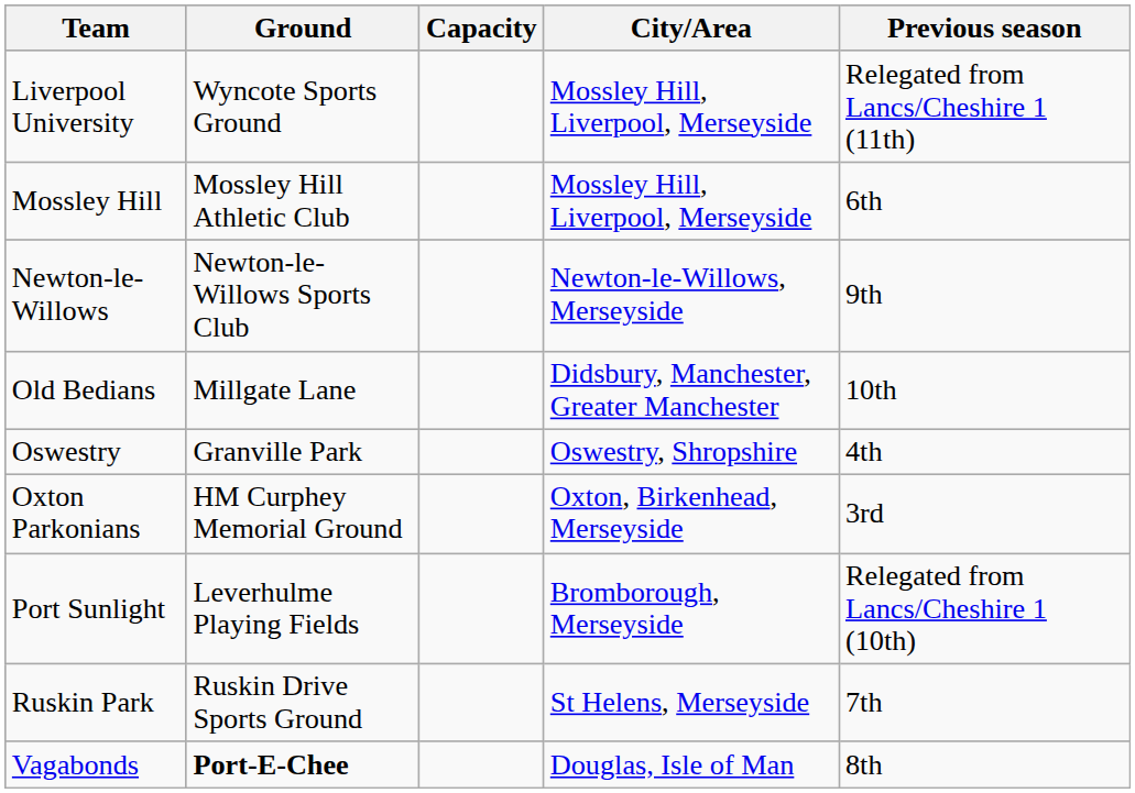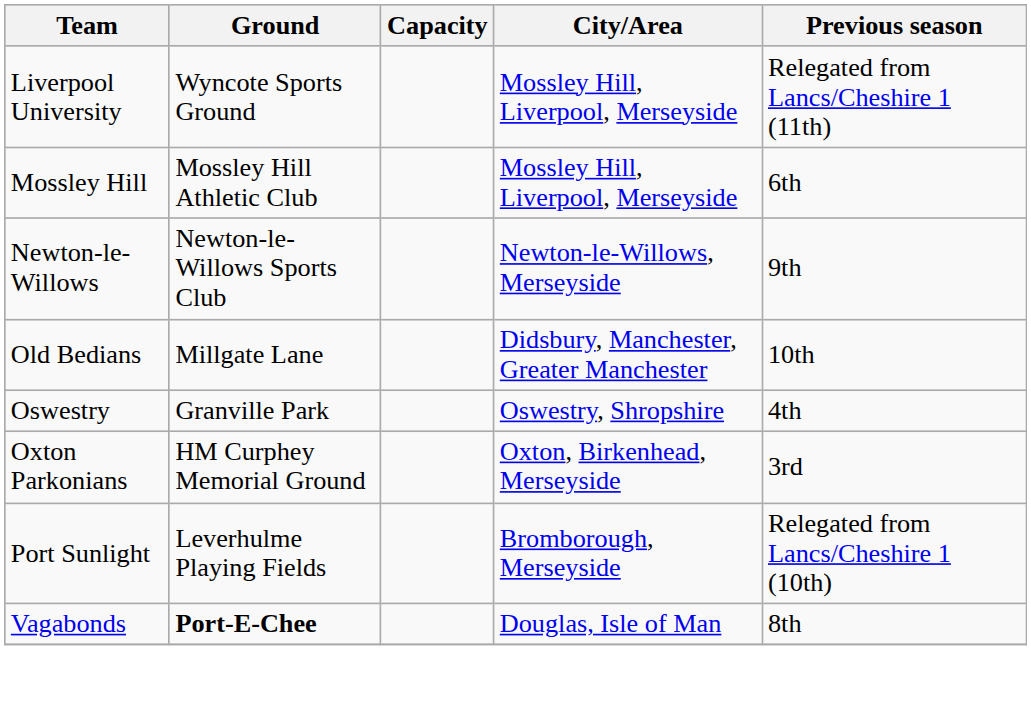- row: Ruskin Park | Ruskin Drive Sports Ground | St Helens, Merseyside | 7th
